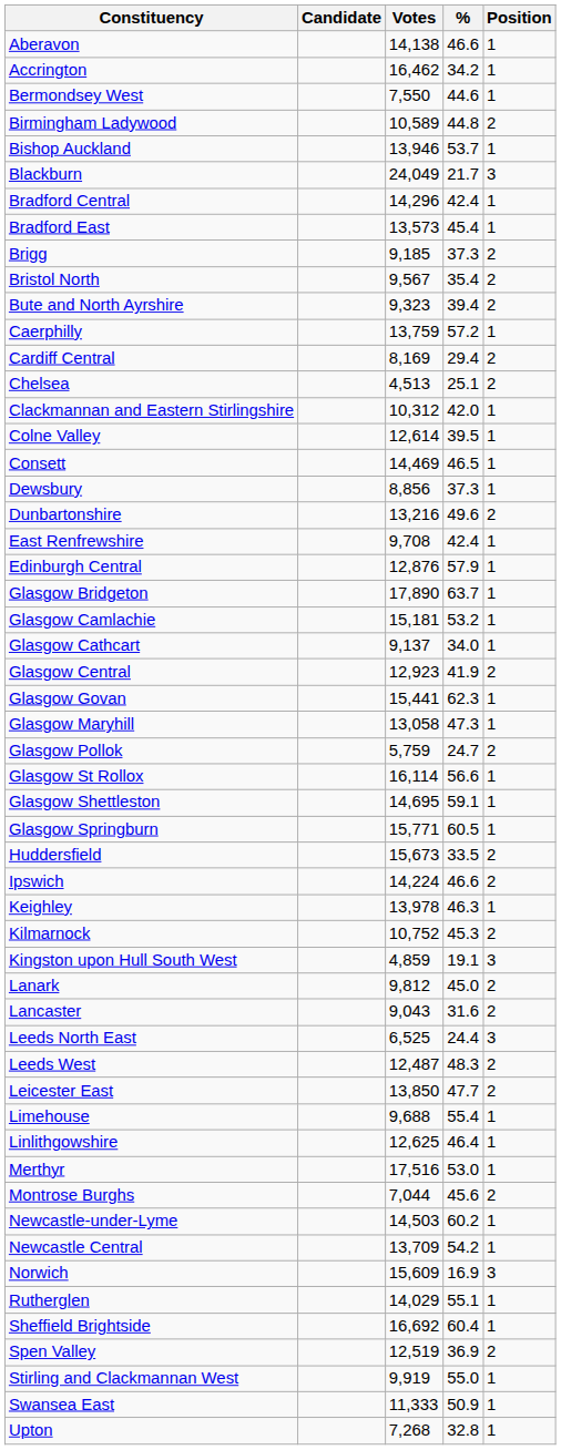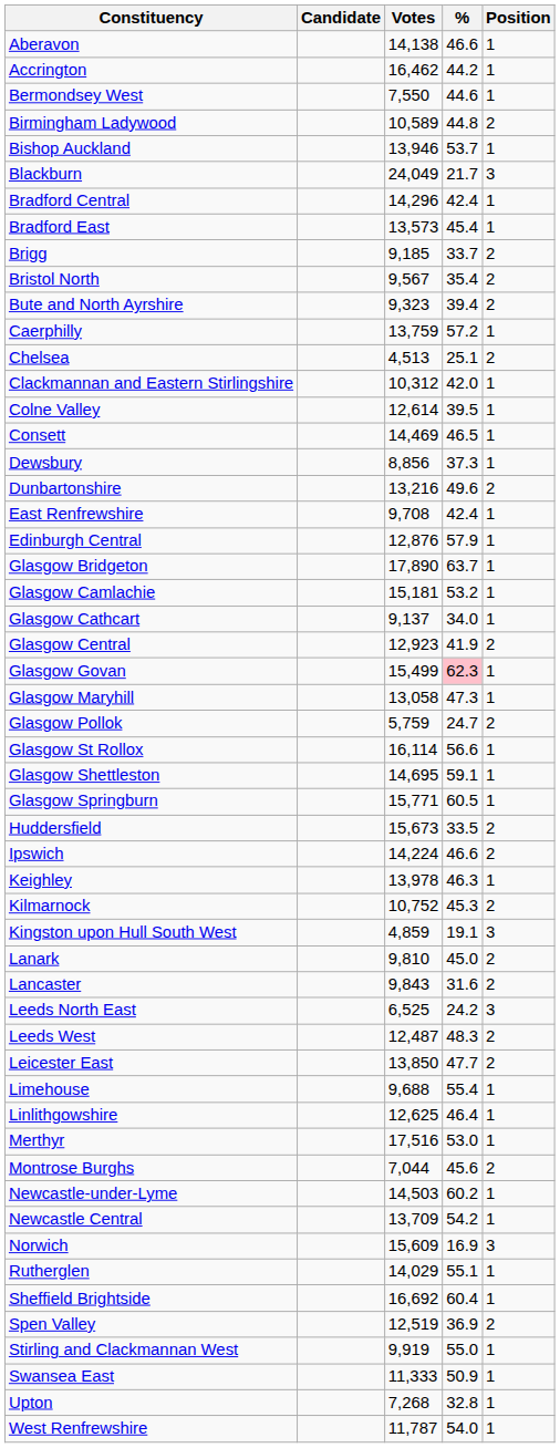Accrington | %: 34.2 -> 44.2
Brigg | %: 37.3 -> 33.7
- row: Cardiff Central | 8,169 | 29.4 | 2
Glasgow Govan | Votes: 15,441 -> 15,499
Glasgow Govan | %: no background -> pink background
Lanark | Votes: 9,812 -> 9,810
Lancaster | Votes: 9,043 -> 9,843
Leeds North East | %: 24.4 -> 24.2
+ row: West Renfrewshire | 11,787 | 54.0 | 1
